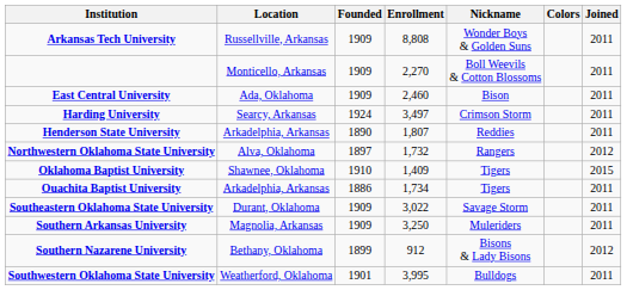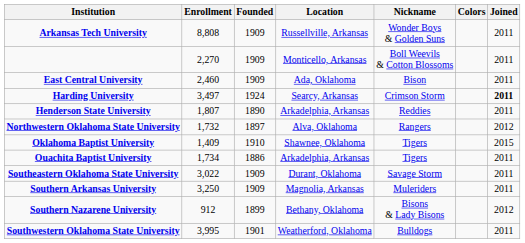columns swapped: Location <-> Enrollment
Harding University | Joined: normal -> bold
